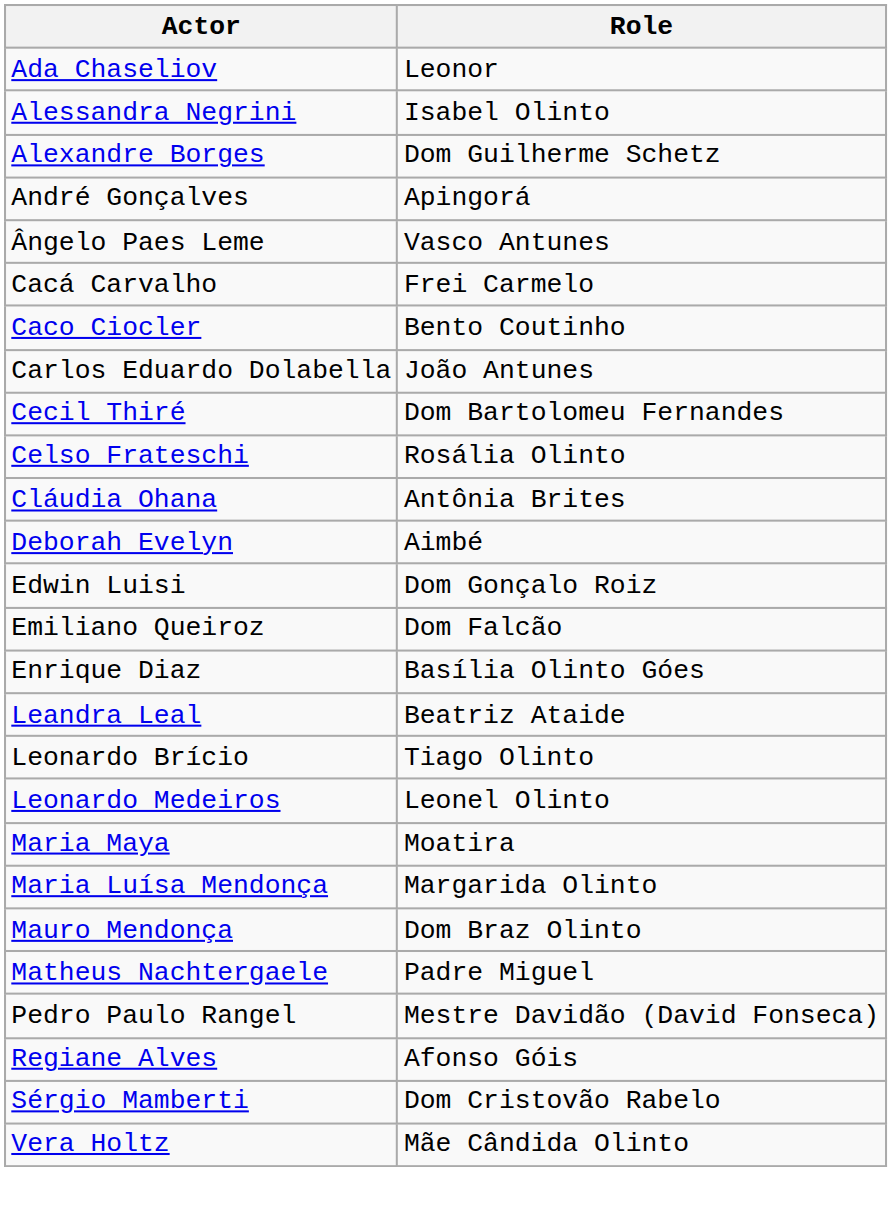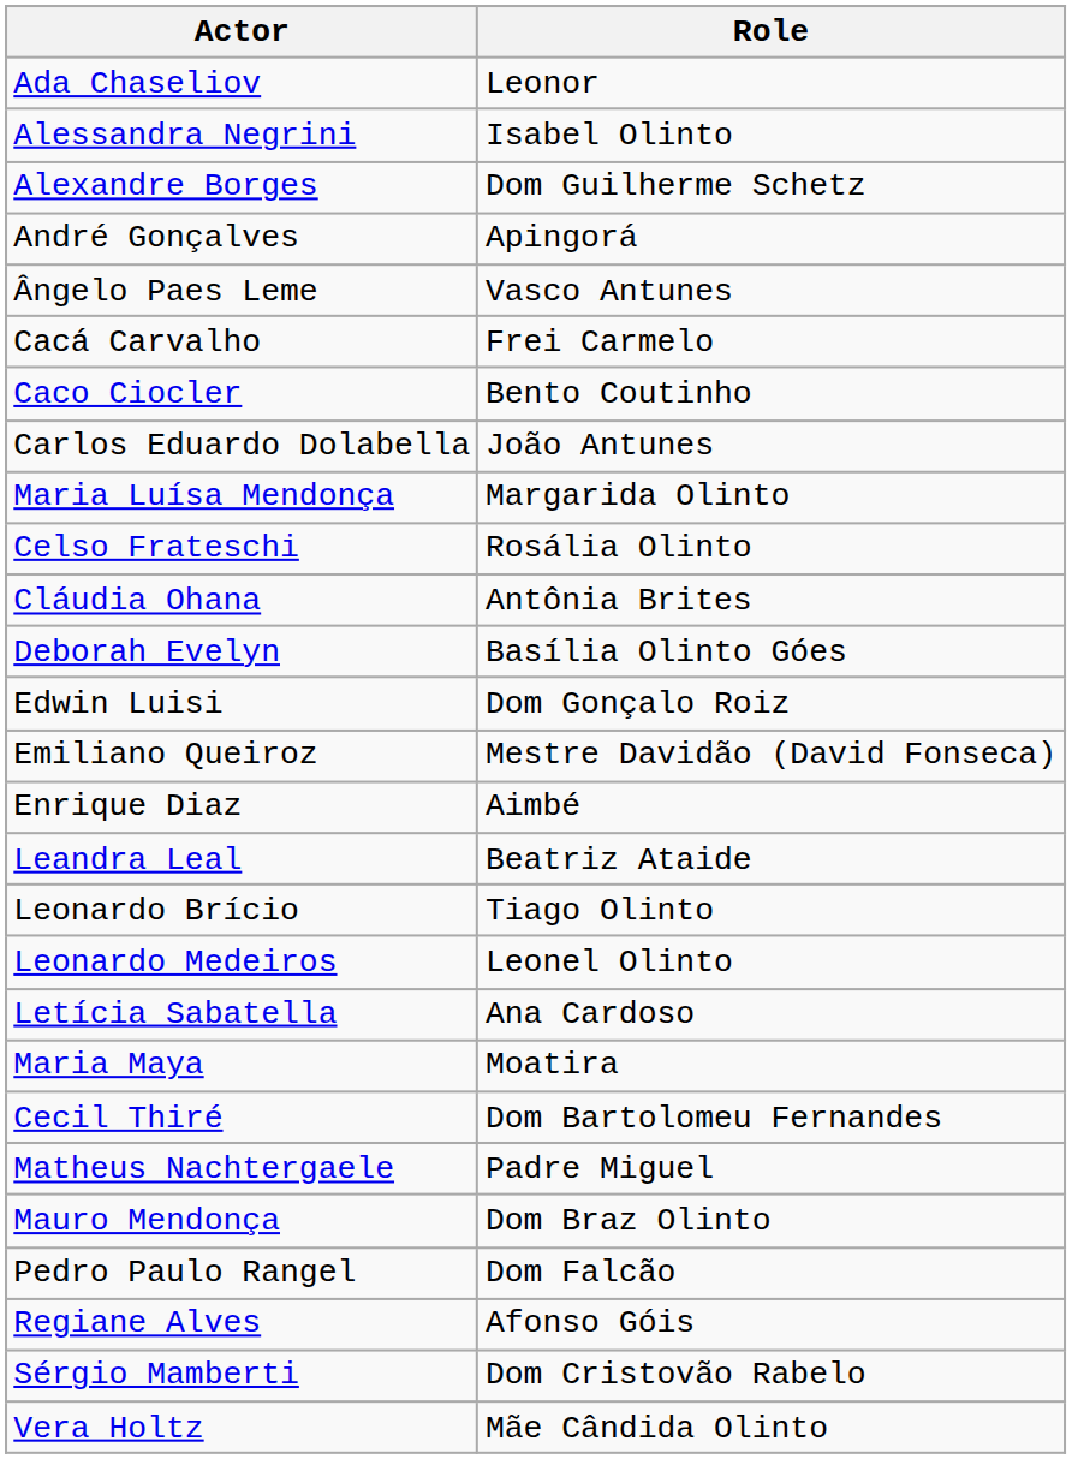rows swapped: Cecil Thiré <-> Maria Luísa Mendonça
Deborah Evelyn | Role: Aimbé -> Basília Olinto Góes
Emiliano Queiroz | Role: Dom Falcão -> Mestre Davidão (David Fonseca)
Enrique Diaz | Role: Basília Olinto Góes -> Aimbé
+ row: Letícia Sabatella | Ana Cardoso
rows swapped: Matheus Nachtergaele <-> Mauro Mendonça
Pedro Paulo Rangel | Role: Mestre Davidão (David Fonseca) -> Dom Falcão
